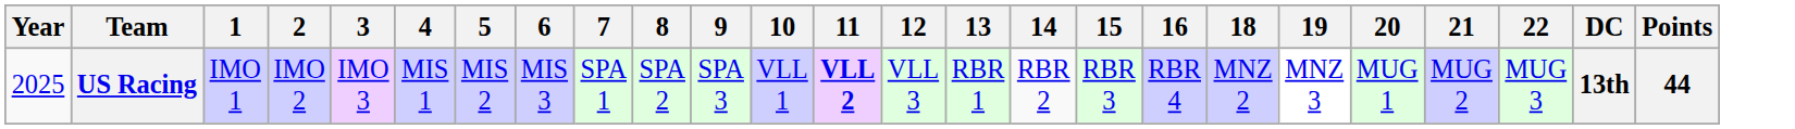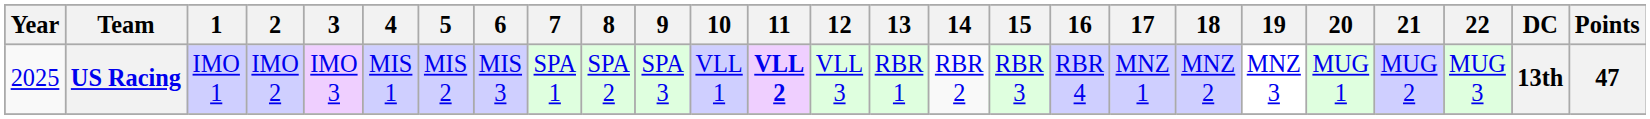+ column: 17 | MNZ 1
US Racing | Points: 44 -> 47
